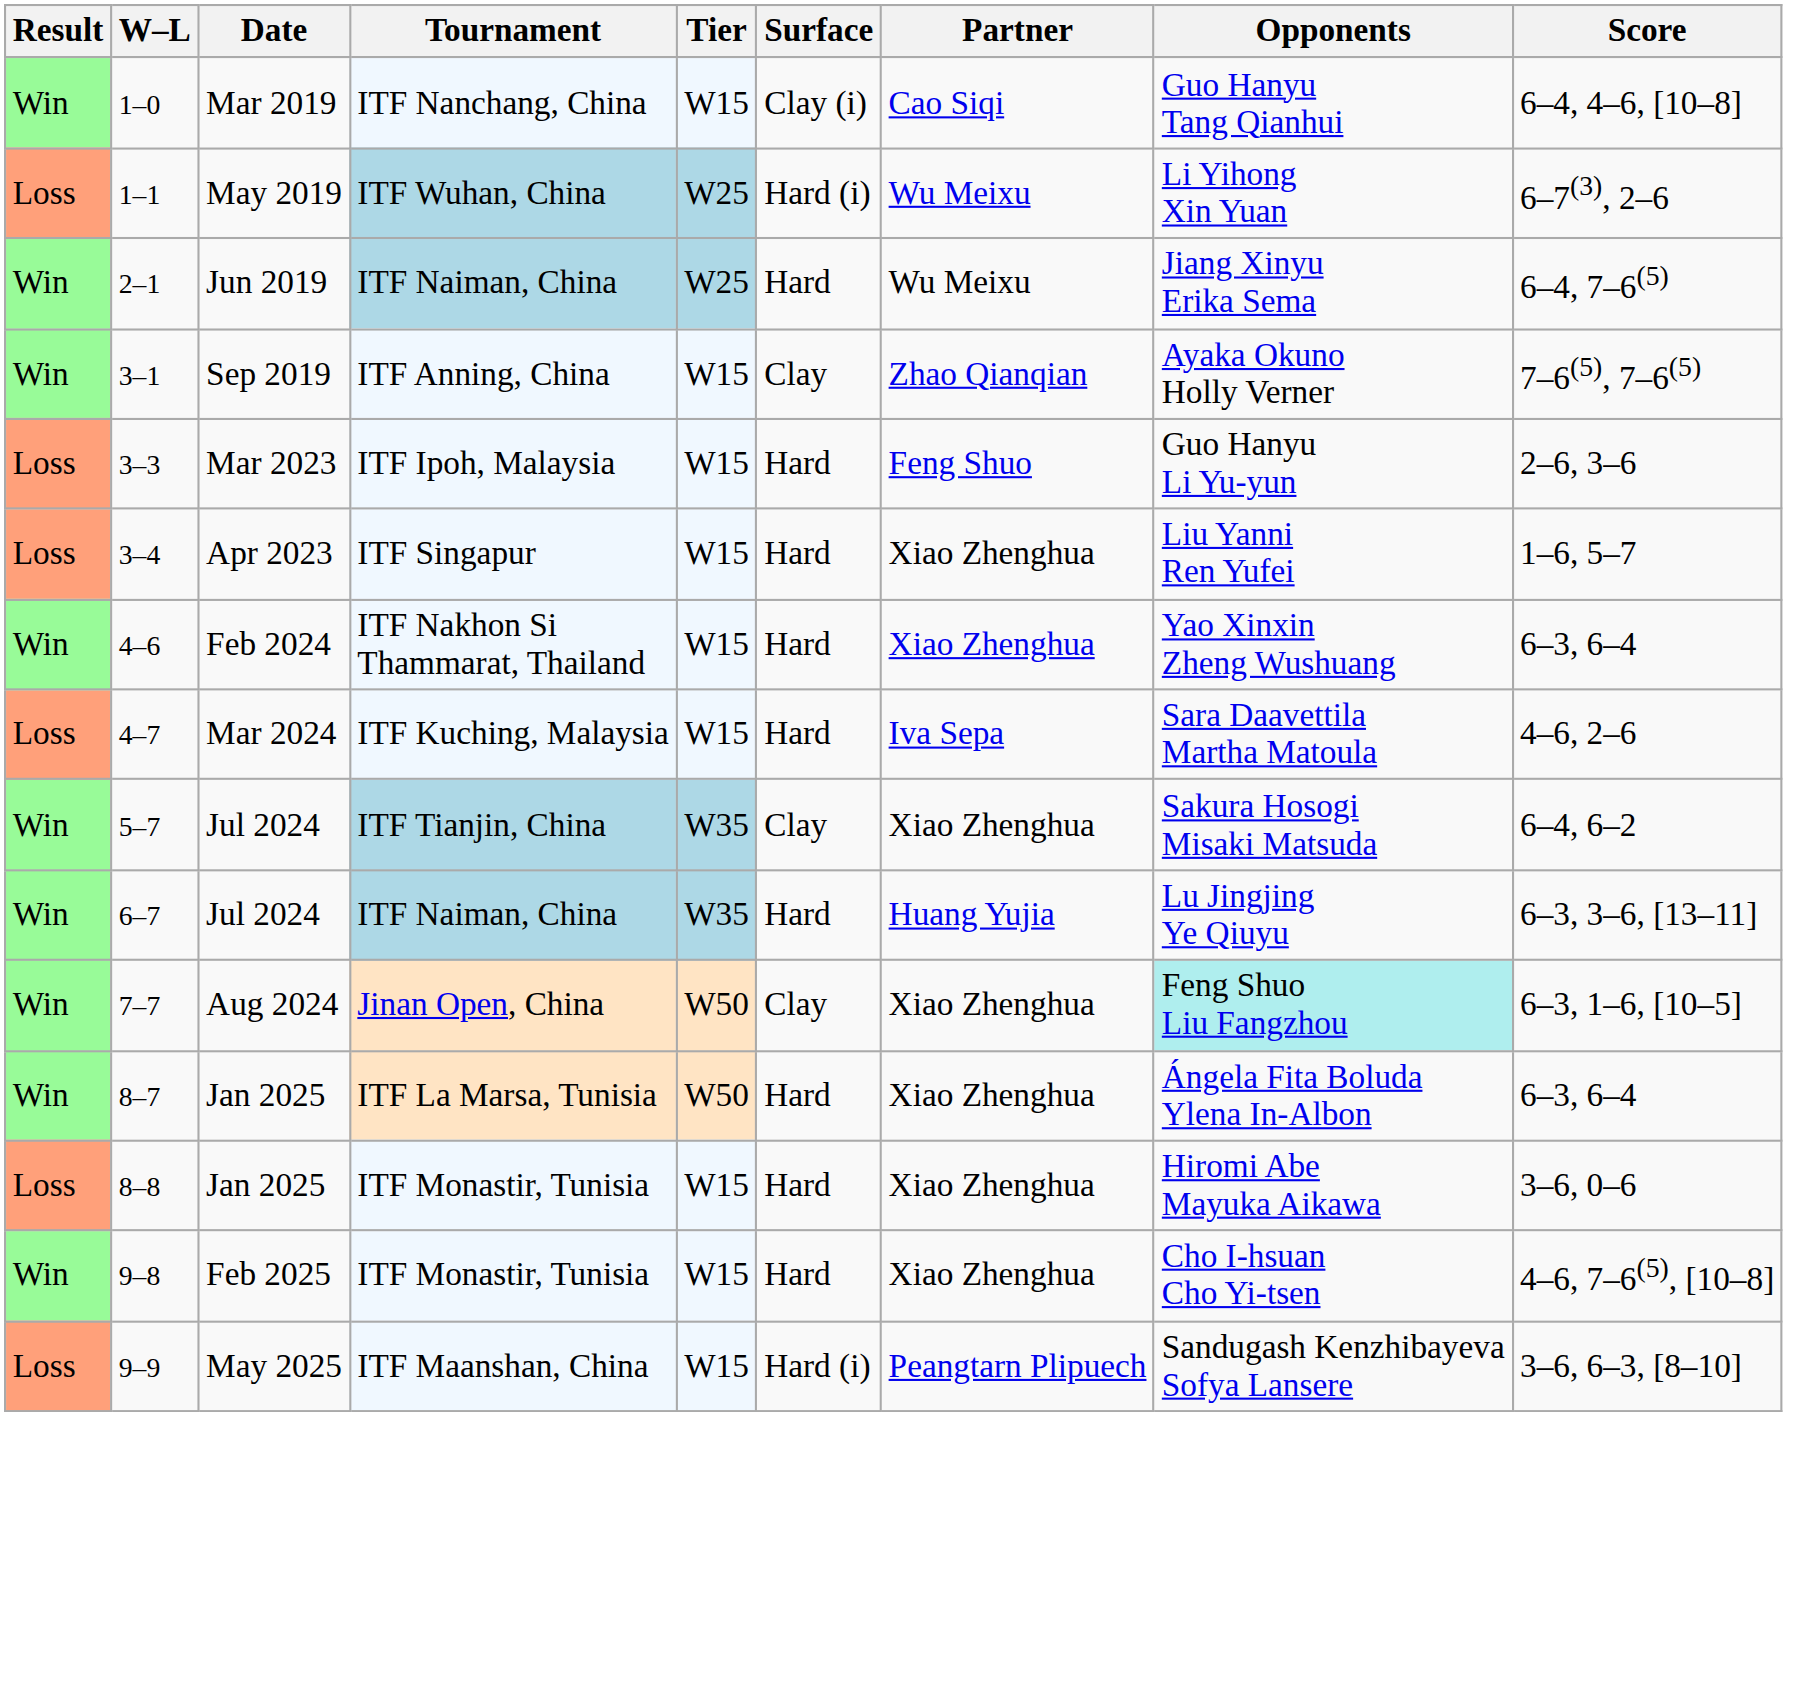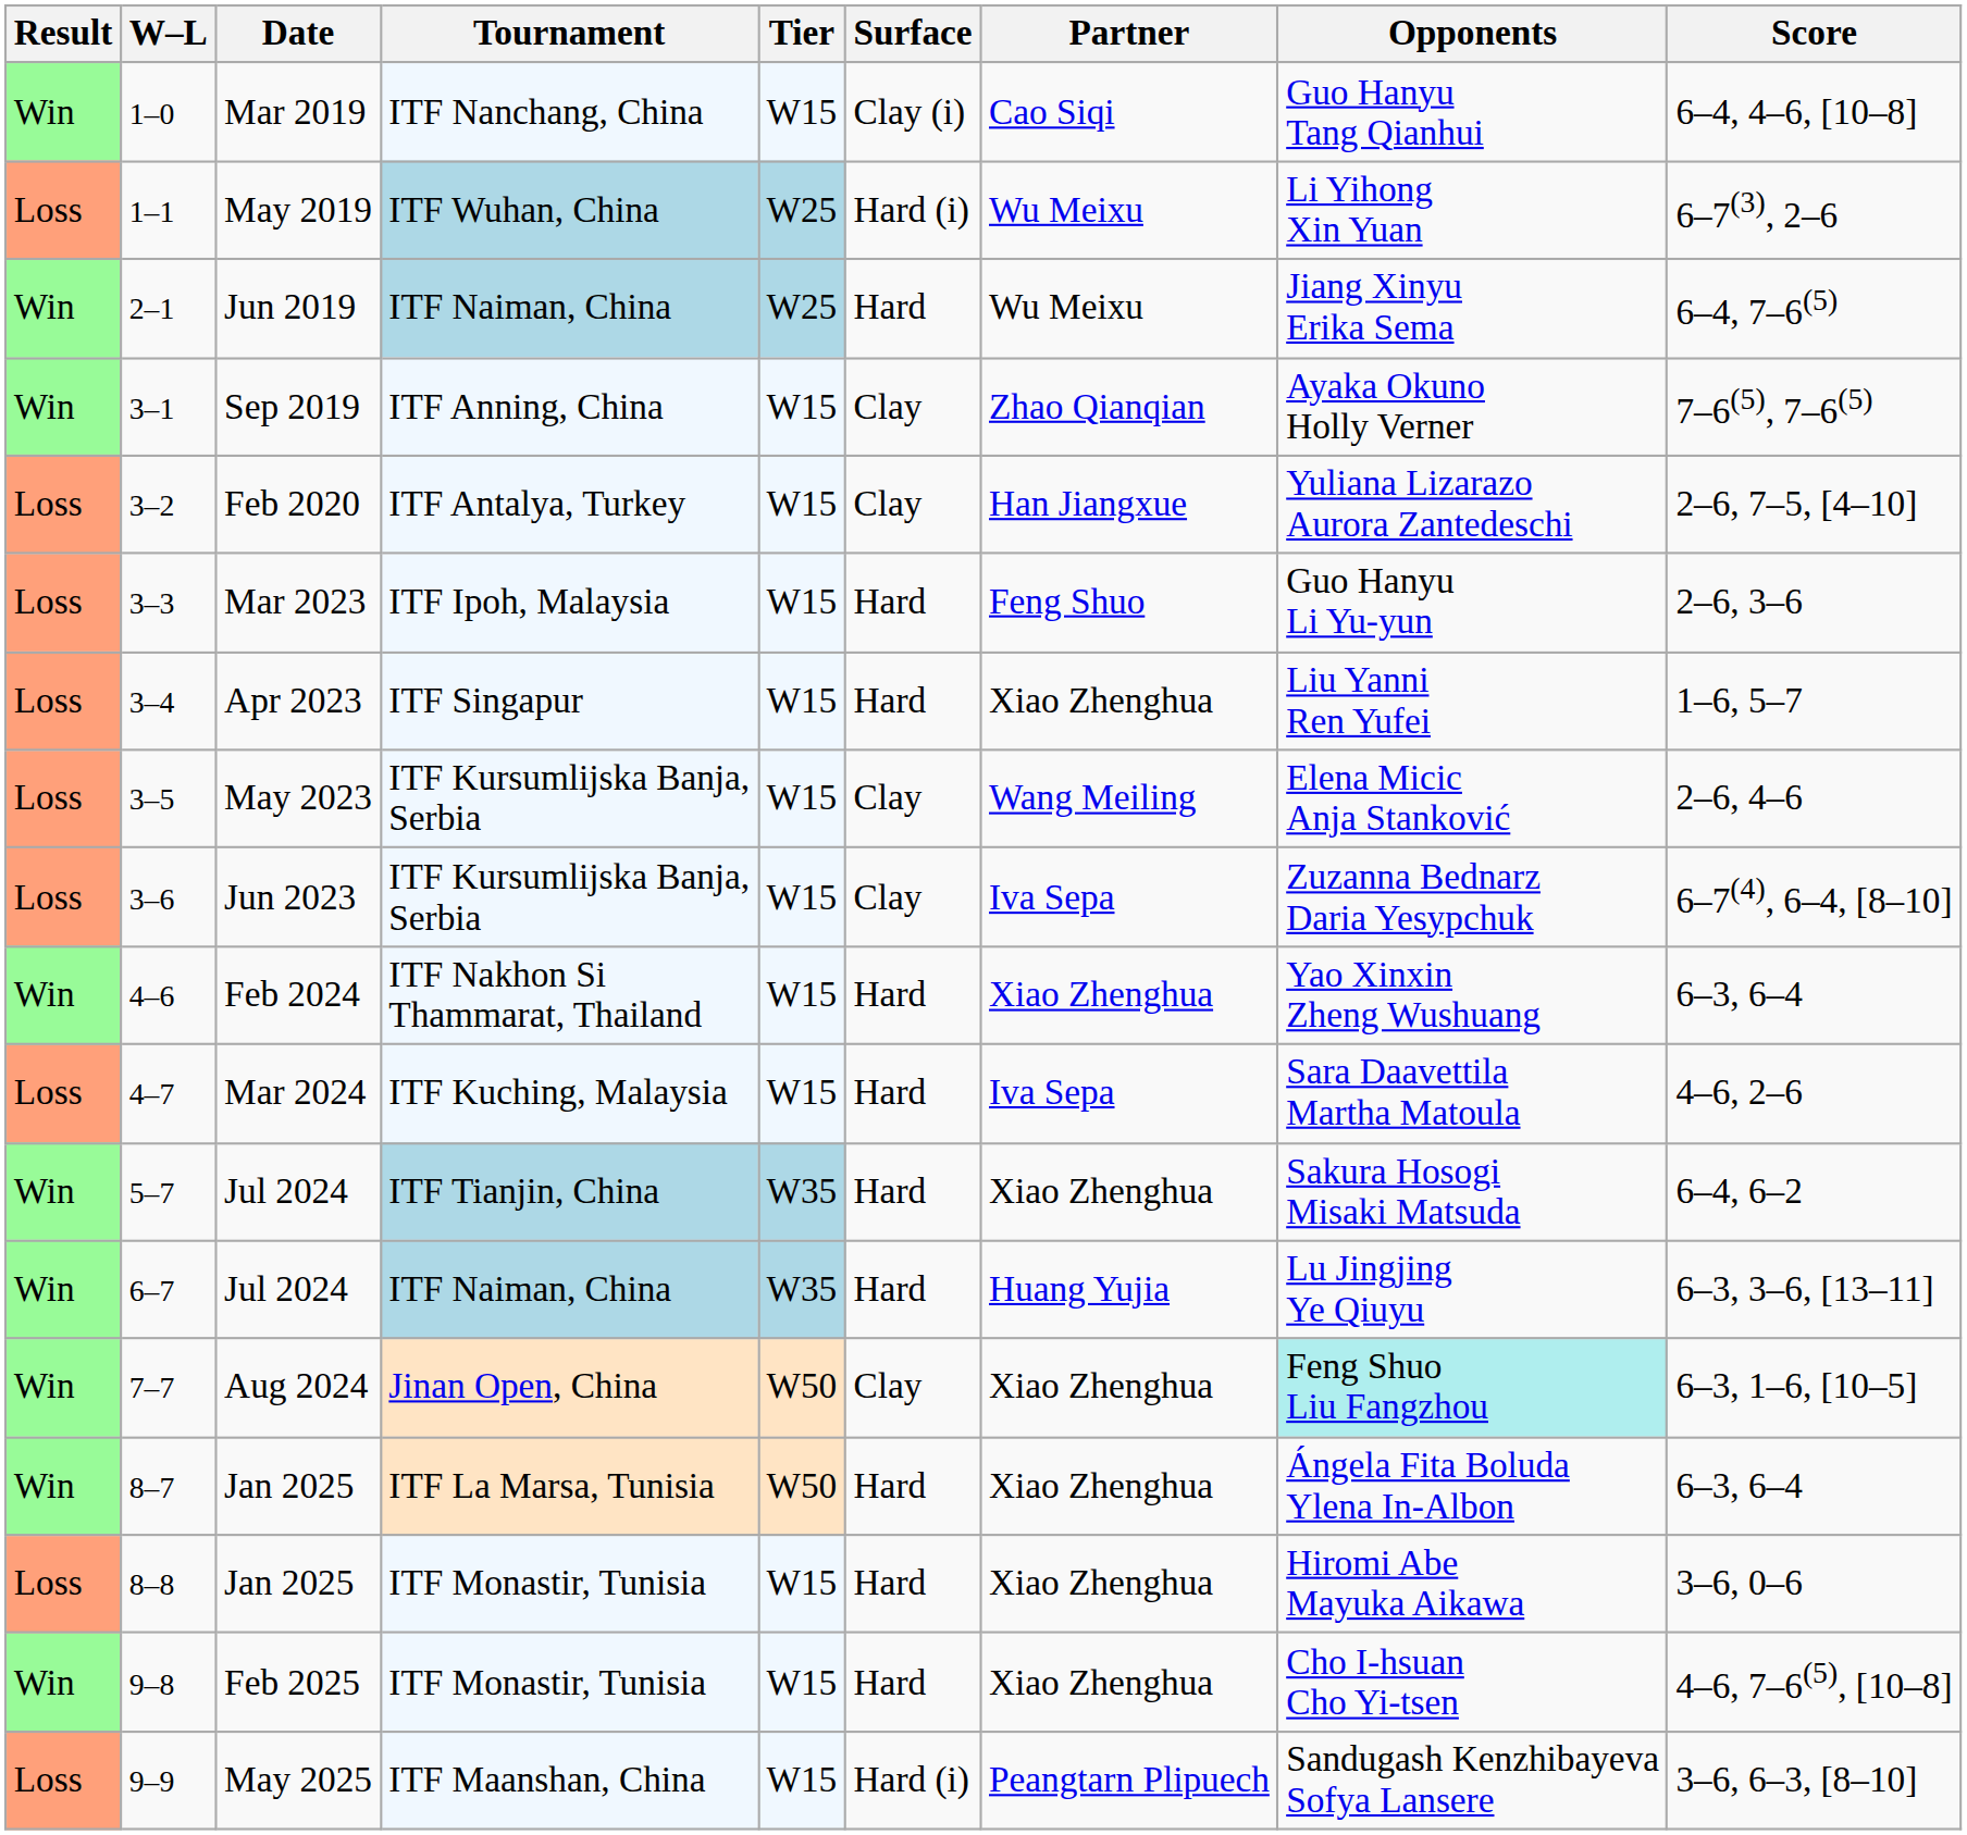+ row: Loss | 3–2 | Feb 2020 | ITF Antalya, Turkey | W15 | Clay | Han Jiangxue | Yuliana Lizarazo Aurora Zantedeschi | 2–6, 7–5, [4–10]
+ row: Loss | 3–5 | May 2023 | ITF Kursumlijska Banja, Serbia | W15 | Clay | Wang Meiling | Elena Micic Anja Stanković | 2–6, 4–6
+ row: Loss | 3–6 | Jun 2023 | ITF Kursumlijska Banja, Serbia | W15 | Clay | Iva Sepa | Zuzanna Bednarz Daria Yesypchuk | 6–7(4), 6–4, [8–10]
5–7 | Surface: Clay -> Hard
